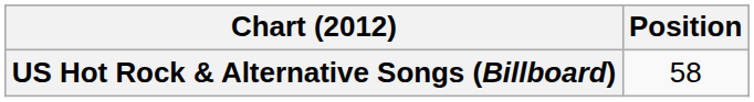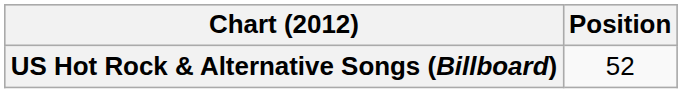US Hot Rock & Alternative Songs (Billboard) | Position: 58 -> 52
